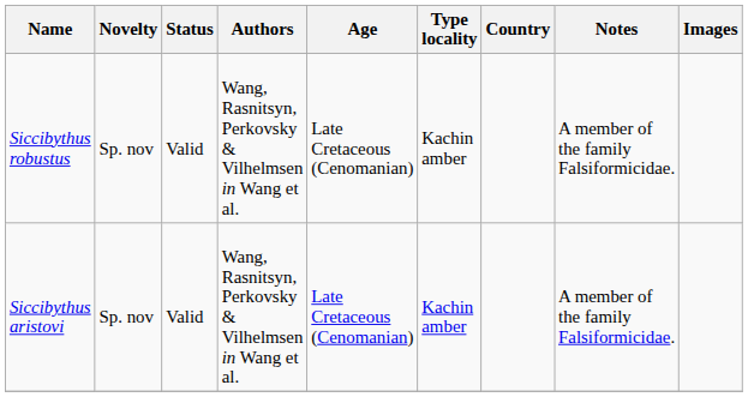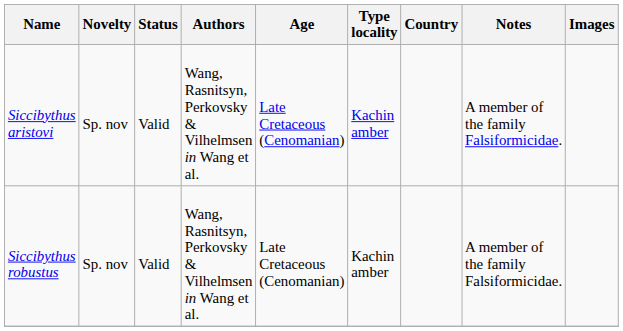rows swapped: Siccibythus aristovi <-> Siccibythus robustus
